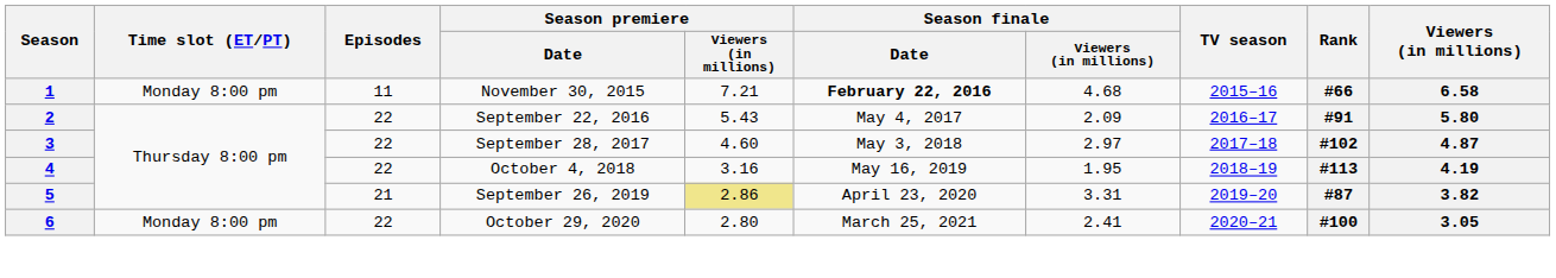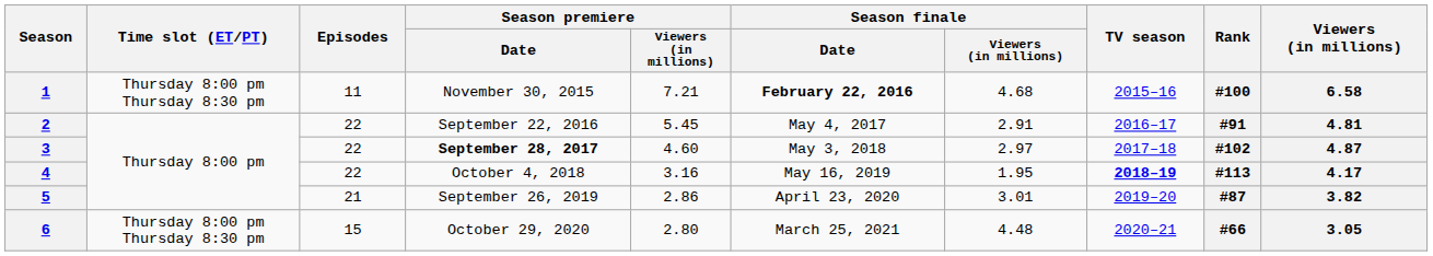1 | Time slot (ET/PT): Monday 8:00 pm -> Thursday 8:00 pm Thursday 8:30 pm
1 | Rank: #66 -> #100
2 | Season premiere / Viewers (in millions): 5.43 -> 5.45
2 | Season finale / Viewers (in millions): 2.09 -> 2.91
2 | Viewers (in millions): 5.80 -> 4.81
3 | Season premiere / Date: normal -> bold
4 | TV season: normal -> bold
4 | Viewers (in millions): 4.19 -> 4.17
5 | Season premiere / Viewers (in millions): khaki background -> no background
5 | Season finale / Viewers (in millions): 3.31 -> 3.01
6 | Time slot (ET/PT): Monday 8:00 pm -> Thursday 8:00 pm Thursday 8:30 pm
6 | Episodes: 22 -> 15
6 | Season finale / Viewers (in millions): 2.41 -> 4.48
6 | Rank: #100 -> #66
